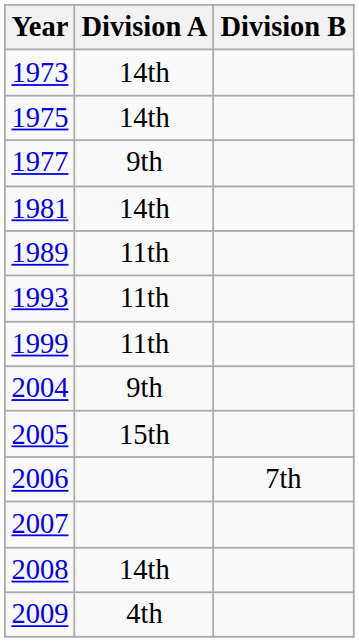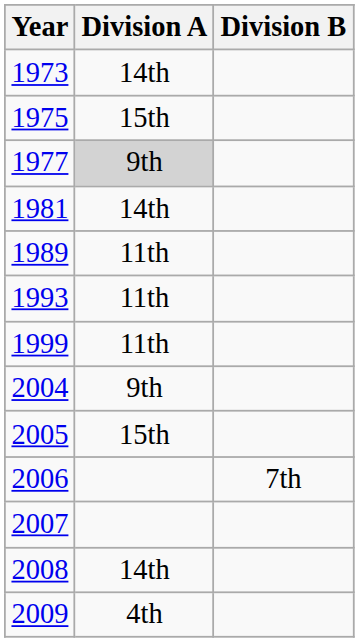1975 | Division A: 14th -> 15th
1977 | Division A: no background -> lightgrey background
